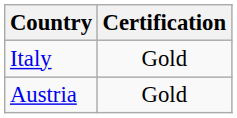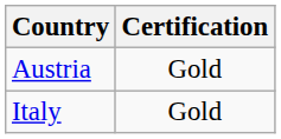rows swapped: Austria <-> Italy
